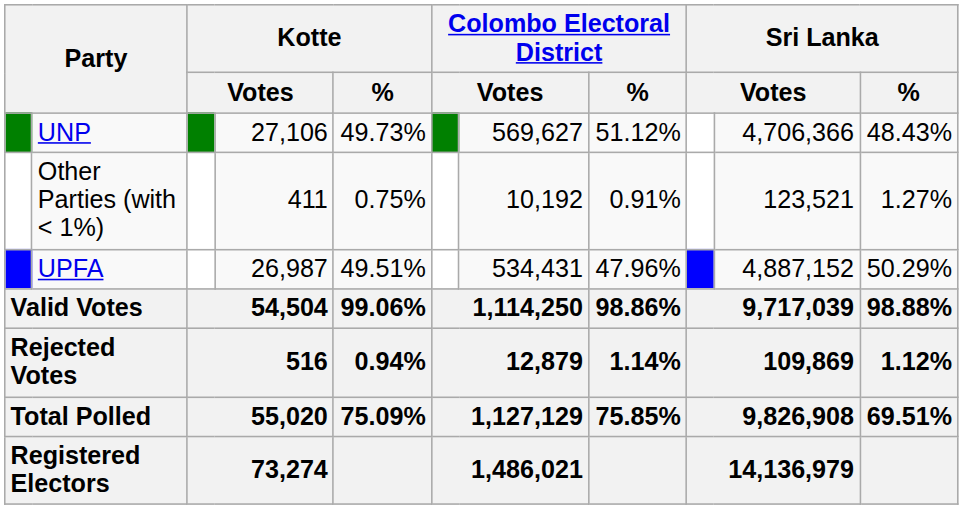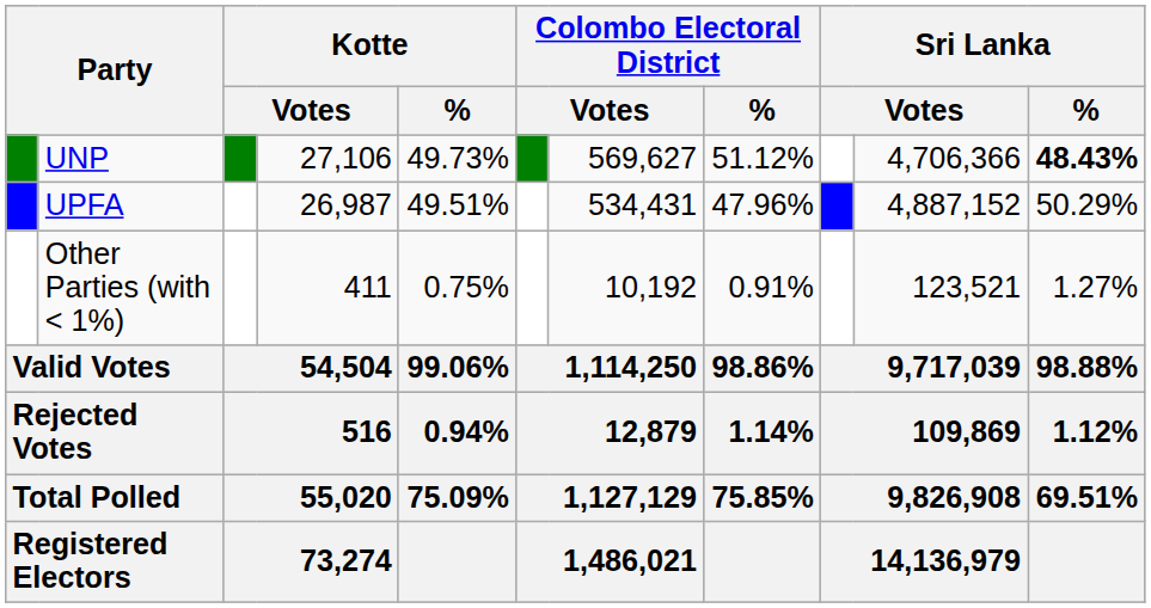UNP | Sri Lanka / %: normal -> bold
rows swapped: UPFA <-> Other Parties (with < 1%)
